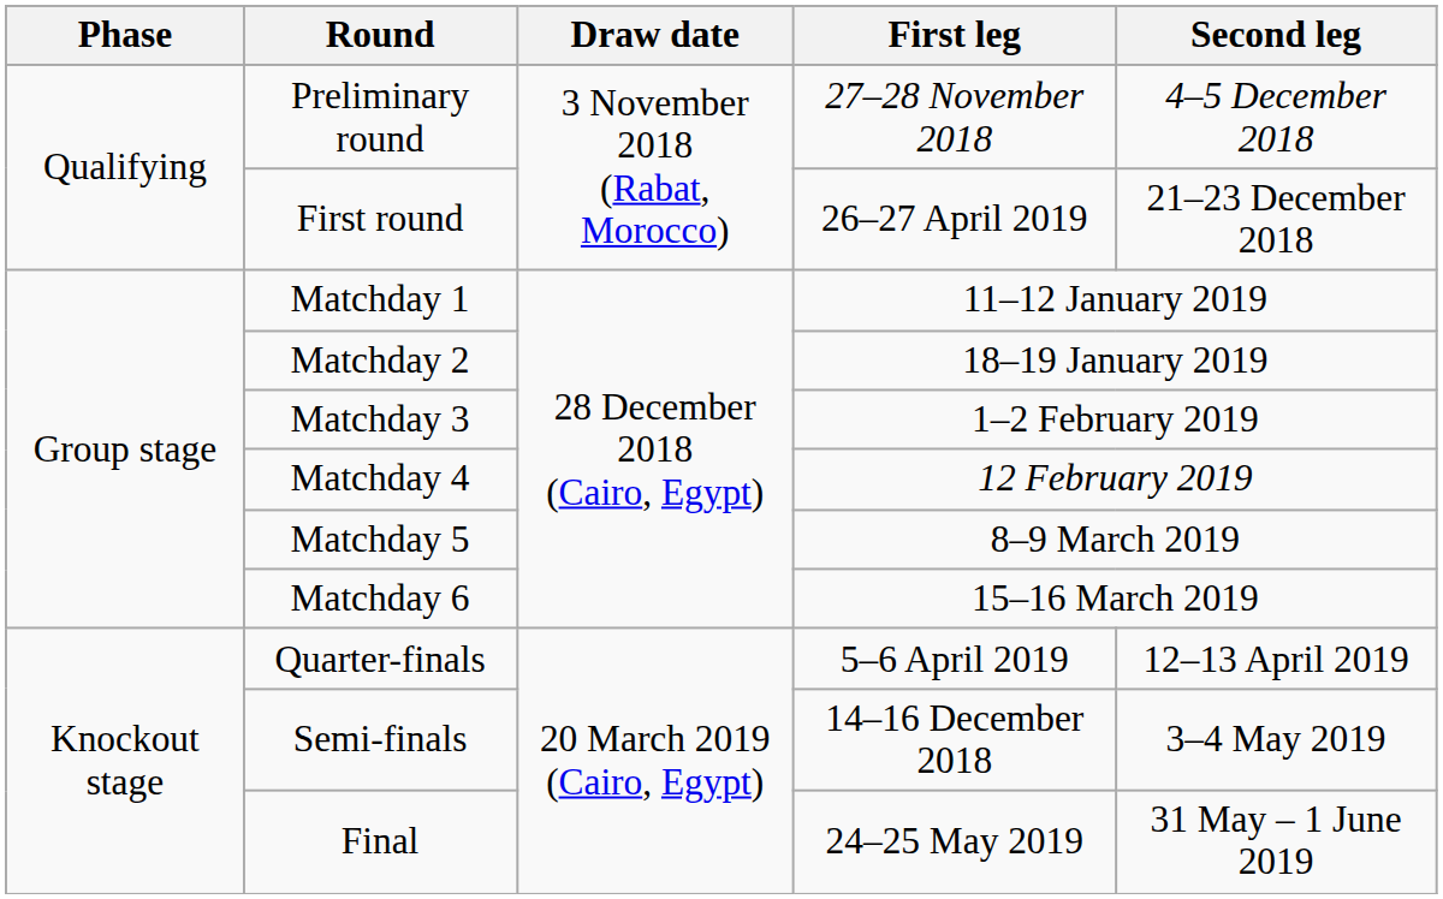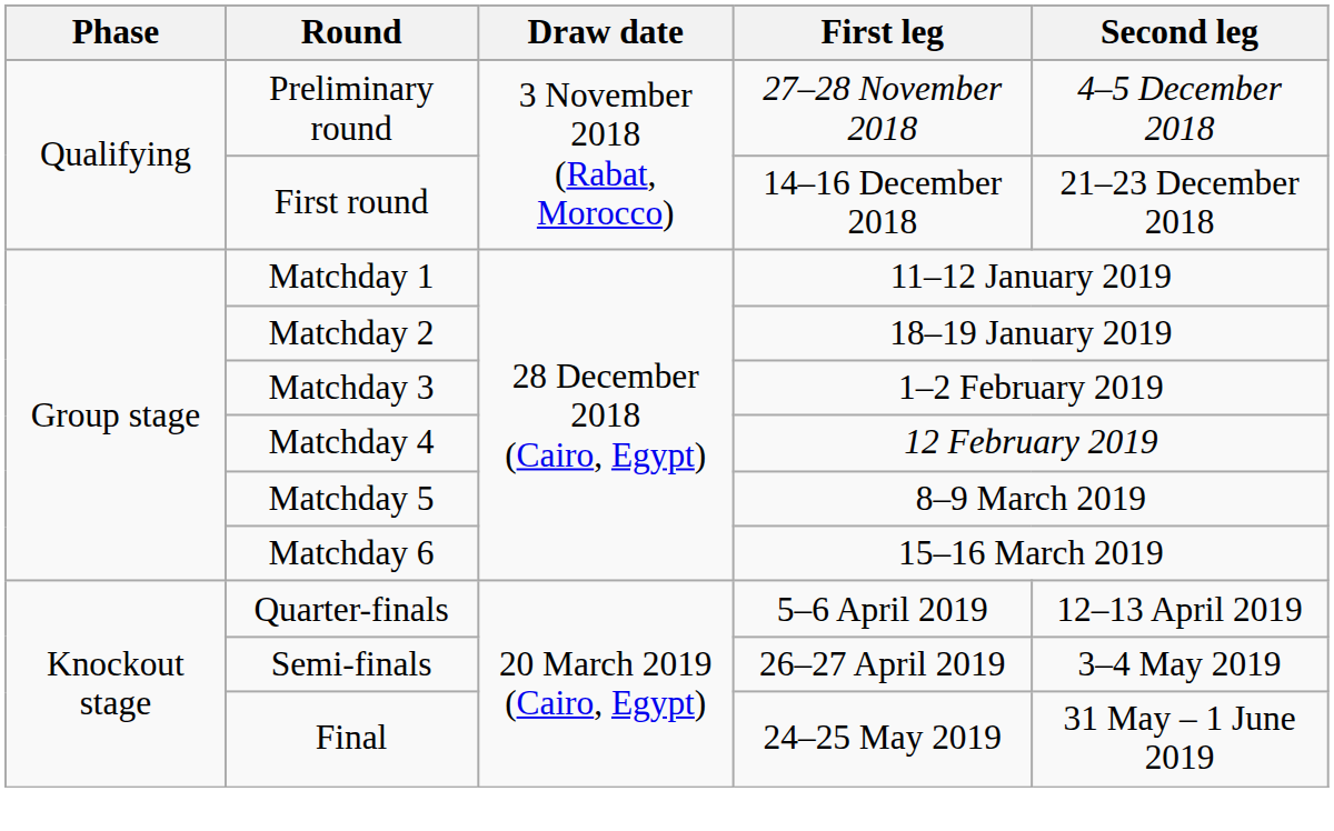First round | First leg: 26–27 April 2019 -> 14–16 December 2018
Semi-finals | First leg: 14–16 December 2018 -> 26–27 April 2019
